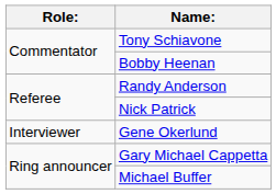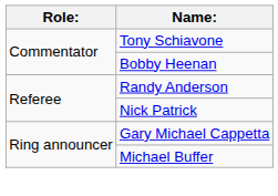- row: Interviewer | Gene Okerlund
